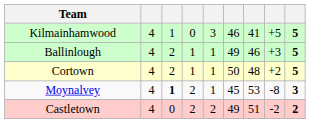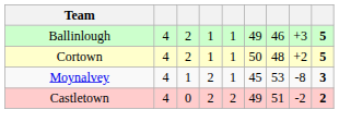- row: Kilmainhamwood | 4 | 1 | 0 | 3 | 46 | 41 | +5 | 5
Moynalvey | column 3: bold -> normal
